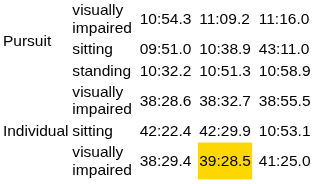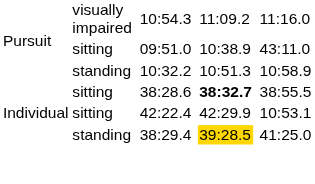38:28.6 | column 2: visually impaired -> sitting
38:28.6 | column 6: normal -> bold
38:29.4 | column 2: visually impaired -> standing
